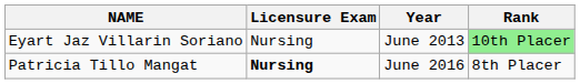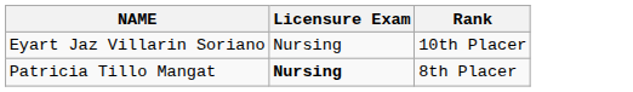- column: Year | June 2013 | June 2016
Eyart Jaz Villarin Soriano | Rank: lightgreen background -> no background
